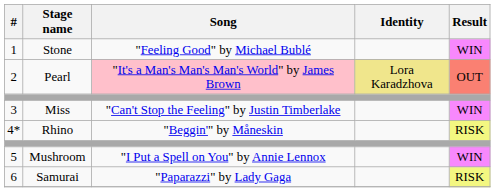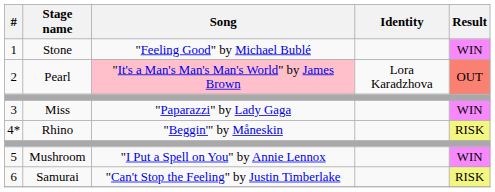2 | Identity: khaki background -> no background
3 | Song: "Can't Stop the Feeling" by Justin Timberlake -> "Paparazzi" by Lady Gaga
6 | Song: "Paparazzi" by Lady Gaga -> "Can't Stop the Feeling" by Justin Timberlake
